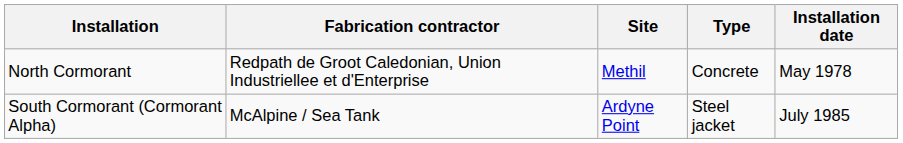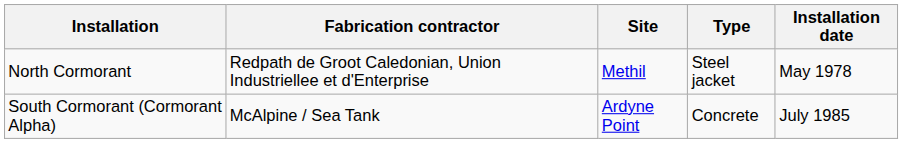North Cormorant | Type: Concrete -> Steel jacket
South Cormorant (Cormorant Alpha) | Type: Steel jacket -> Concrete
